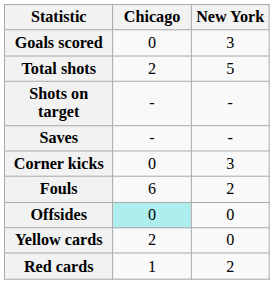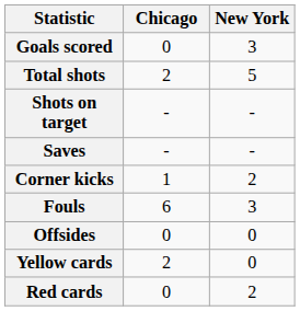Corner kicks | Chicago: 0 -> 1
Corner kicks | New York: 3 -> 2
Fouls | New York: 2 -> 3
Offsides | Chicago: paleturquoise background -> no background
Red cards | Chicago: 1 -> 0
